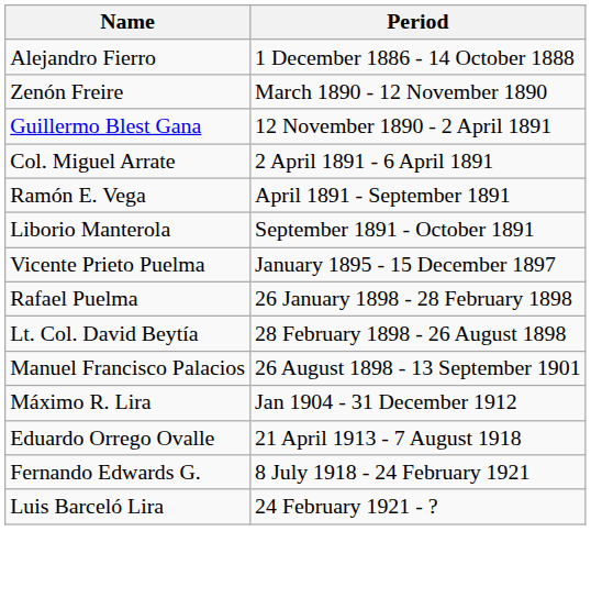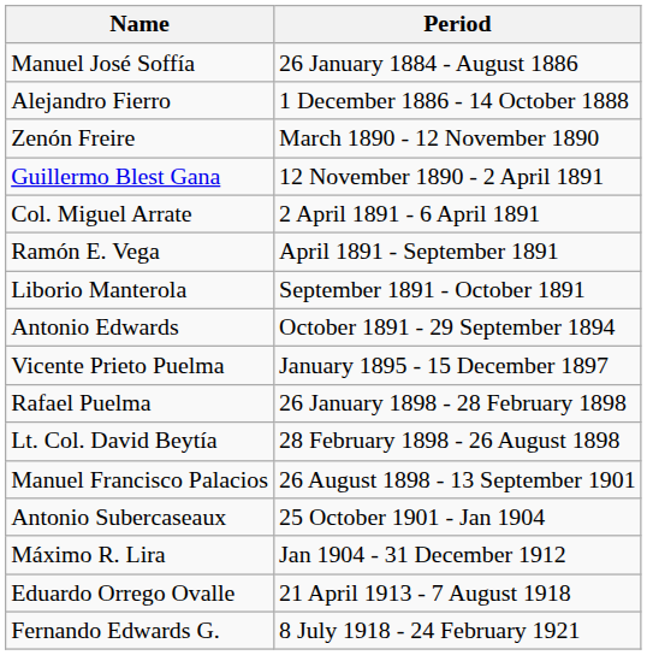+ row: Manuel José Soffía | 26 January 1884 - August 1886
+ row: Antonio Edwards | October 1891 - 29 September 1894
+ row: Antonio Subercaseaux | 25 October 1901 - Jan 1904
- row: Luis Barceló Lira | 24 February 1921 - ?
